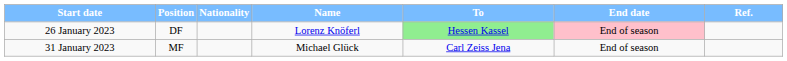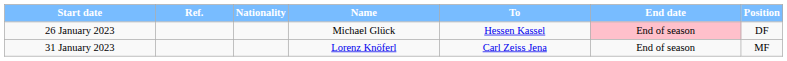columns swapped: Position <-> Ref.
26 January 2023 | Name: Lorenz Knöferl -> Michael Glück
26 January 2023 | To: lightgreen background -> no background
31 January 2023 | Name: Michael Glück -> Lorenz Knöferl
